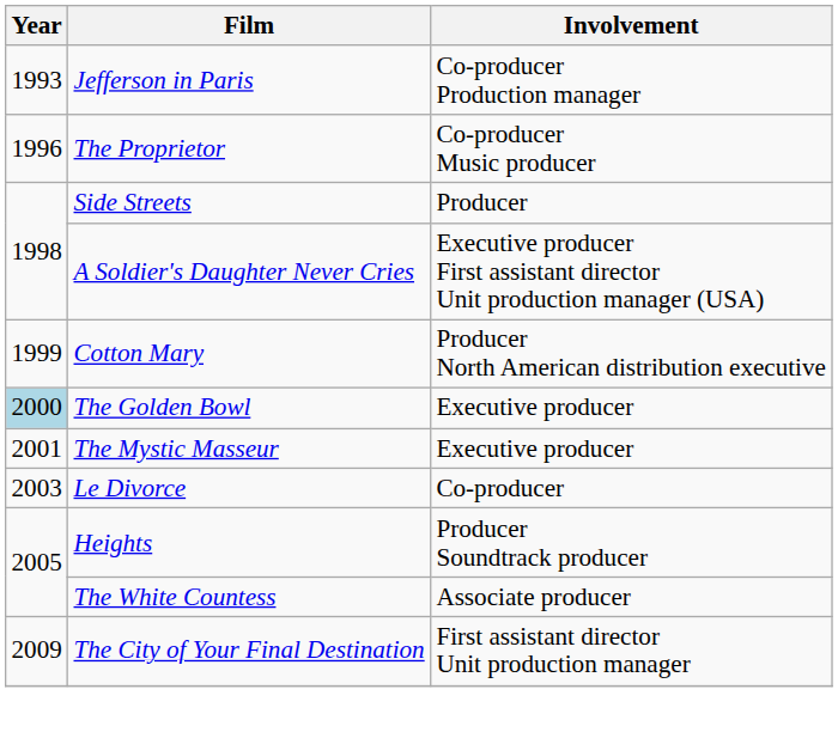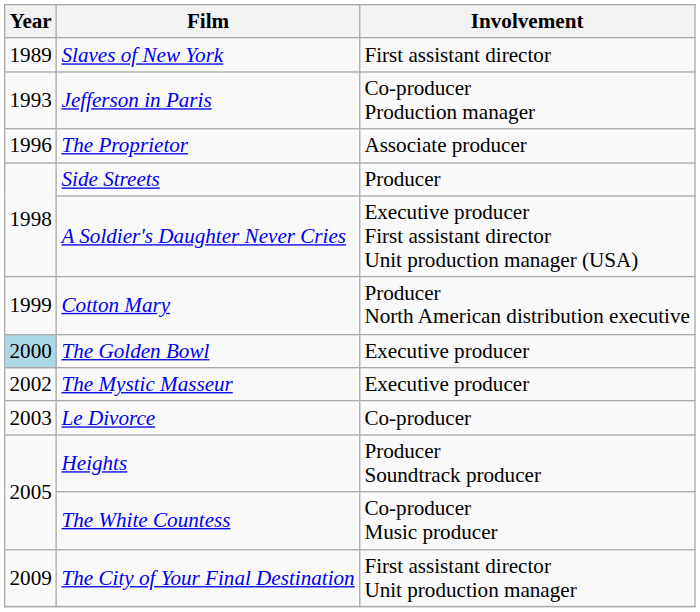+ row: 1989 | Slaves of New York | First assistant director
The Proprietor | Involvement: Co-producer Music producer -> Associate producer
The Mystic Masseur | Year: 2001 -> 2002
The White Countess | Involvement: Associate producer -> Co-producer Music producer
